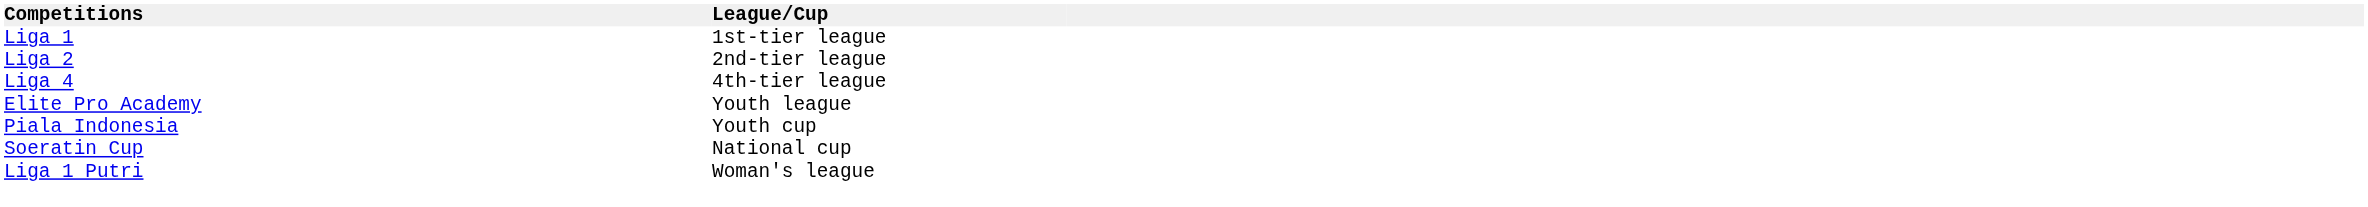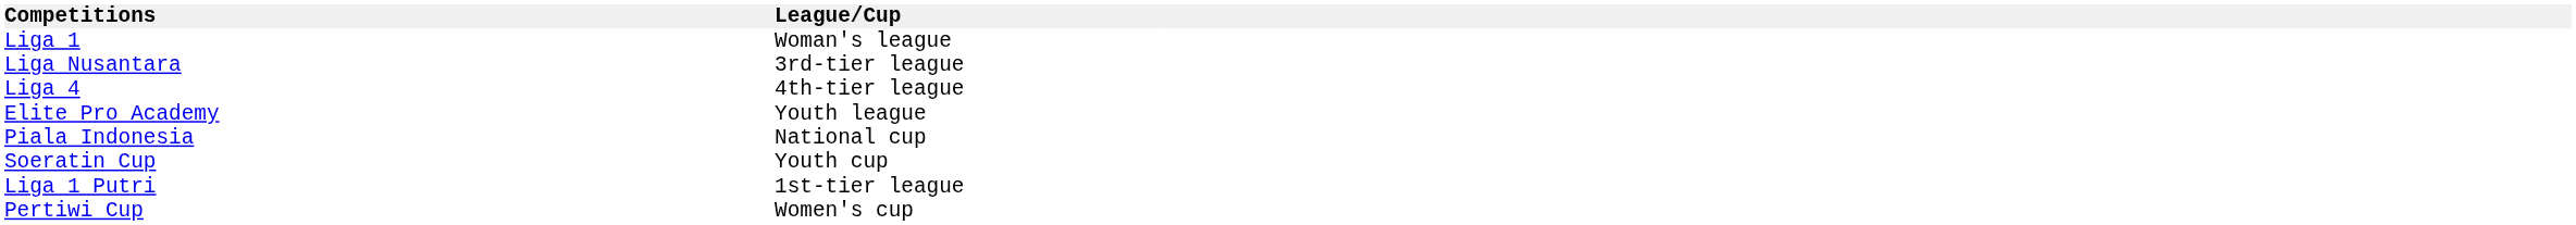Liga 1 | League/Cup: 1st-tier league -> Woman's league
- row: Liga 2 | 2nd-tier league
+ row: Liga Nusantara | 3rd-tier league
Piala Indonesia | League/Cup: Youth cup -> National cup
Soeratin Cup | League/Cup: National cup -> Youth cup
Liga 1 Putri | League/Cup: Woman's league -> 1st-tier league
+ row: Pertiwi Cup | Women's cup
